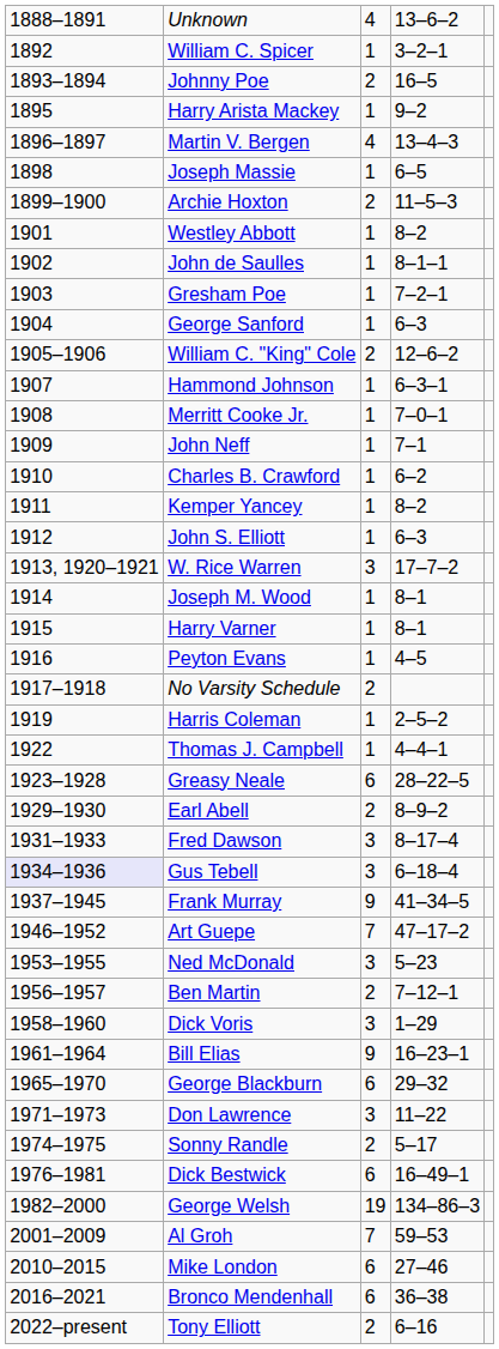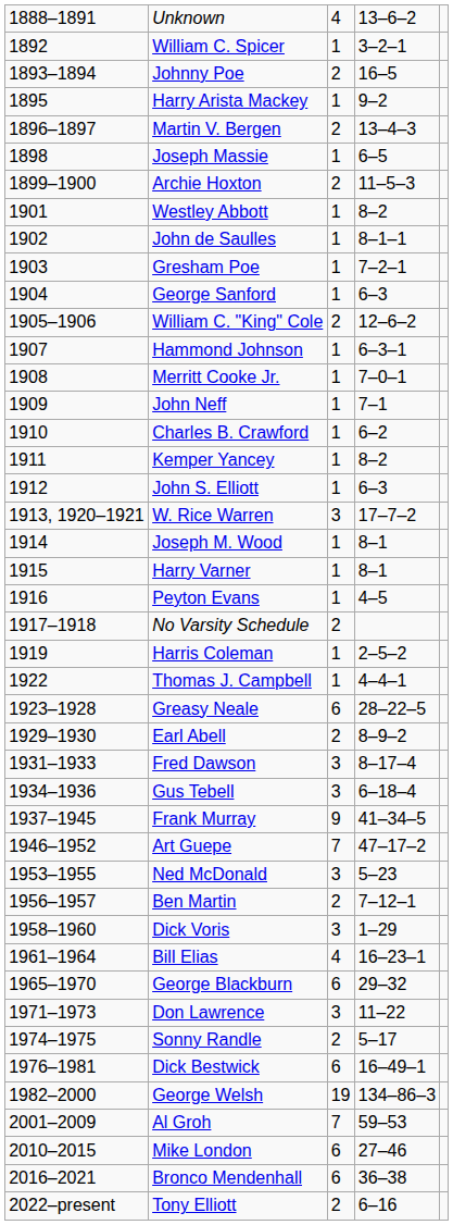Martin V. Bergen | column 3: 4 -> 2
Gus Tebell | column 1: lavender background -> no background
Bill Elias | column 3: 9 -> 4
